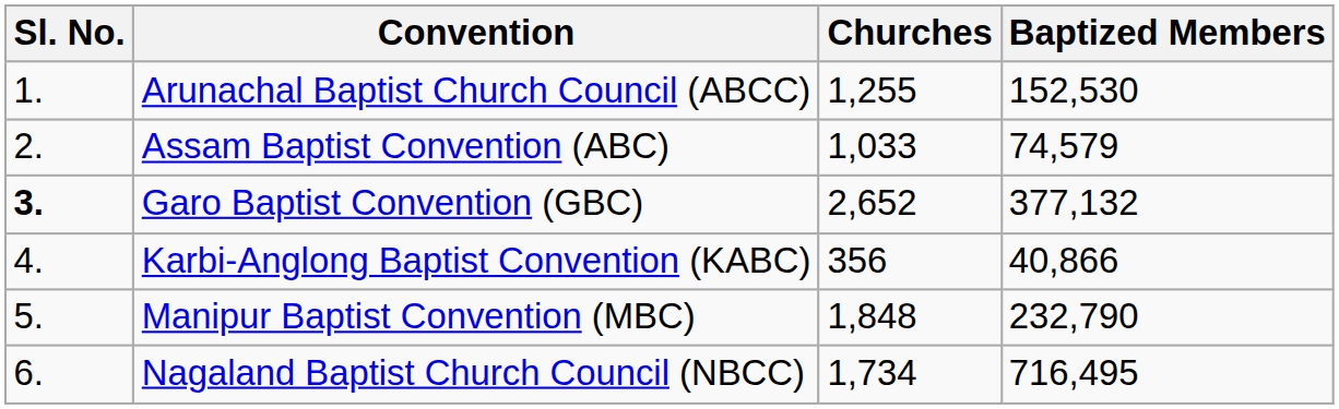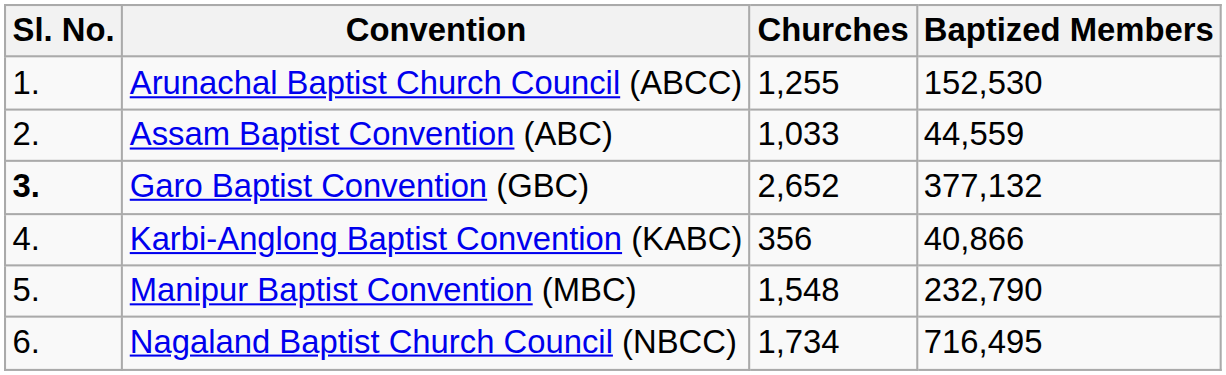Assam Baptist Convention (ABC) | Baptized Members: 74,579 -> 44,559
Manipur Baptist Convention (MBC) | Churches: 1,848 -> 1,548
